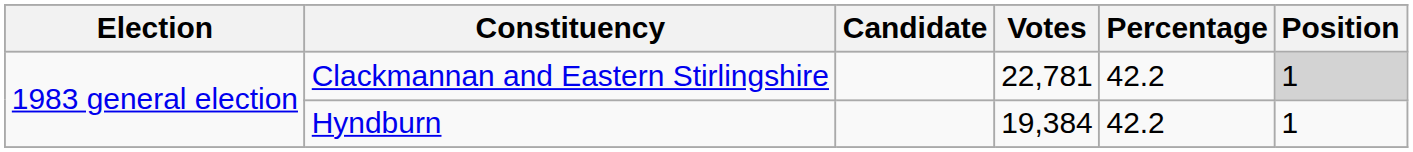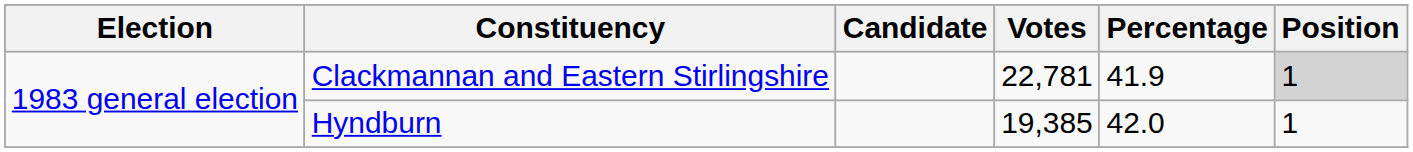Clackmannan and Eastern Stirlingshire | Percentage: 42.2 -> 41.9
Hyndburn | Votes: 19,384 -> 19,385
Hyndburn | Percentage: 42.2 -> 42.0
